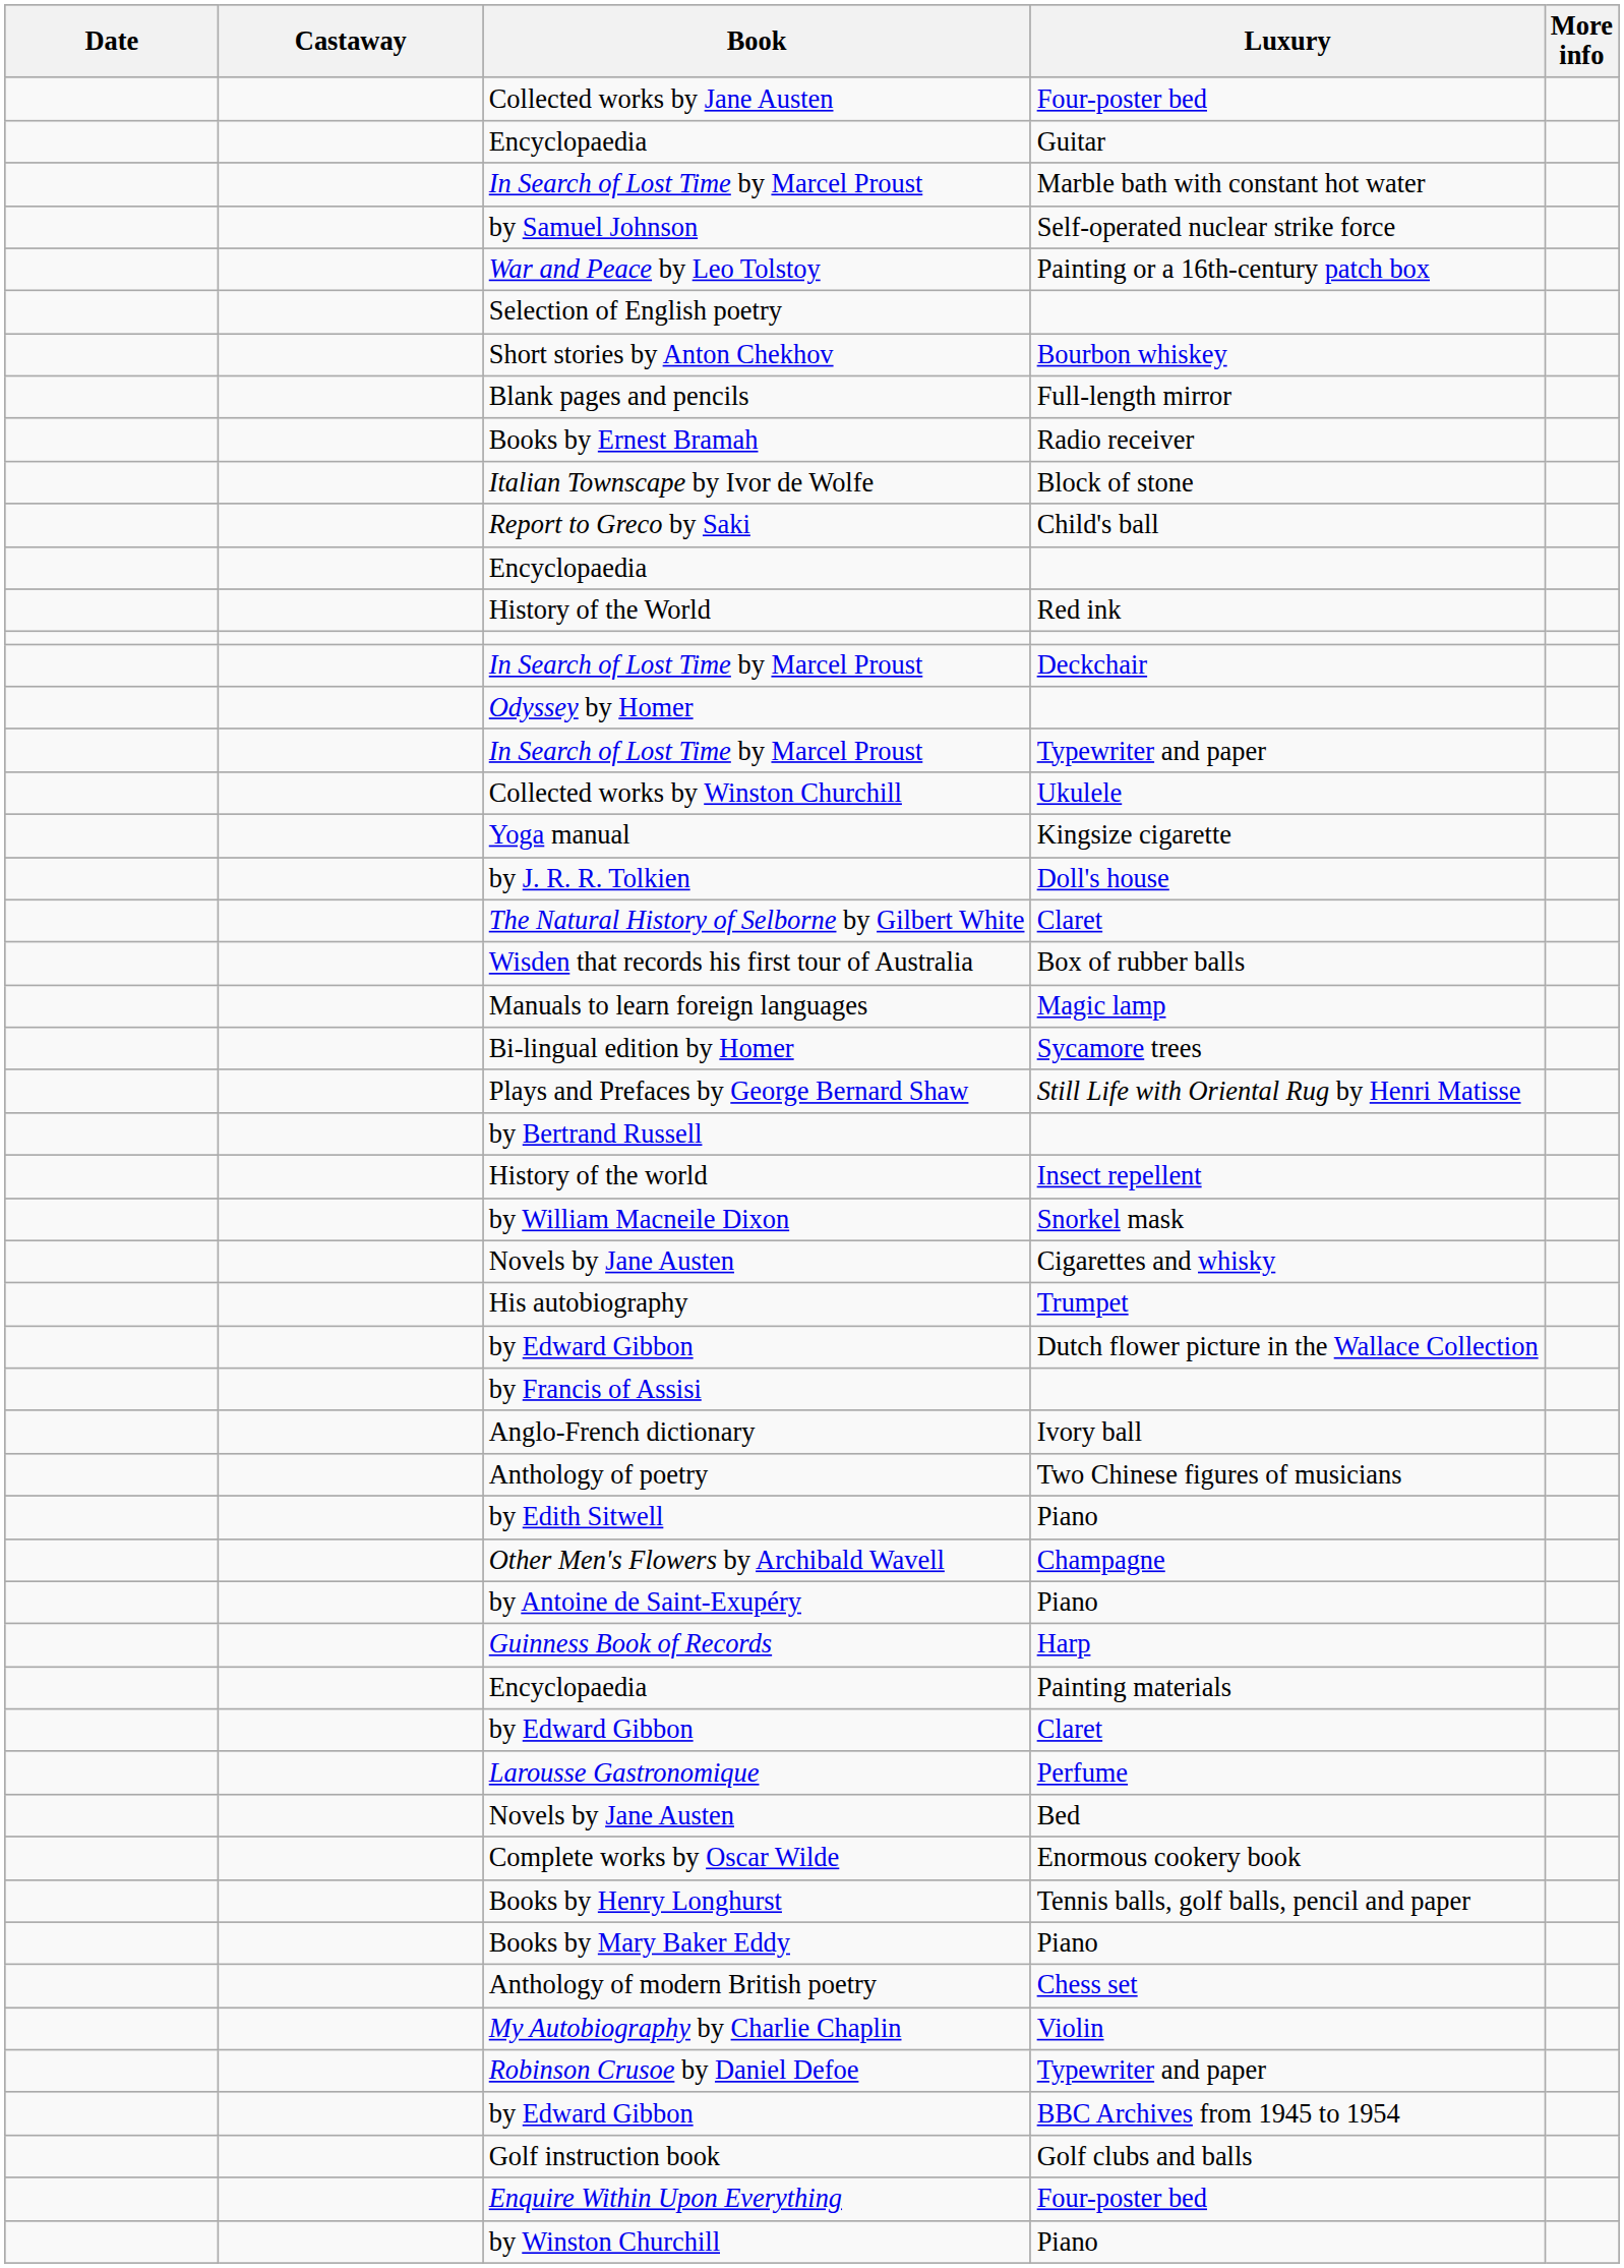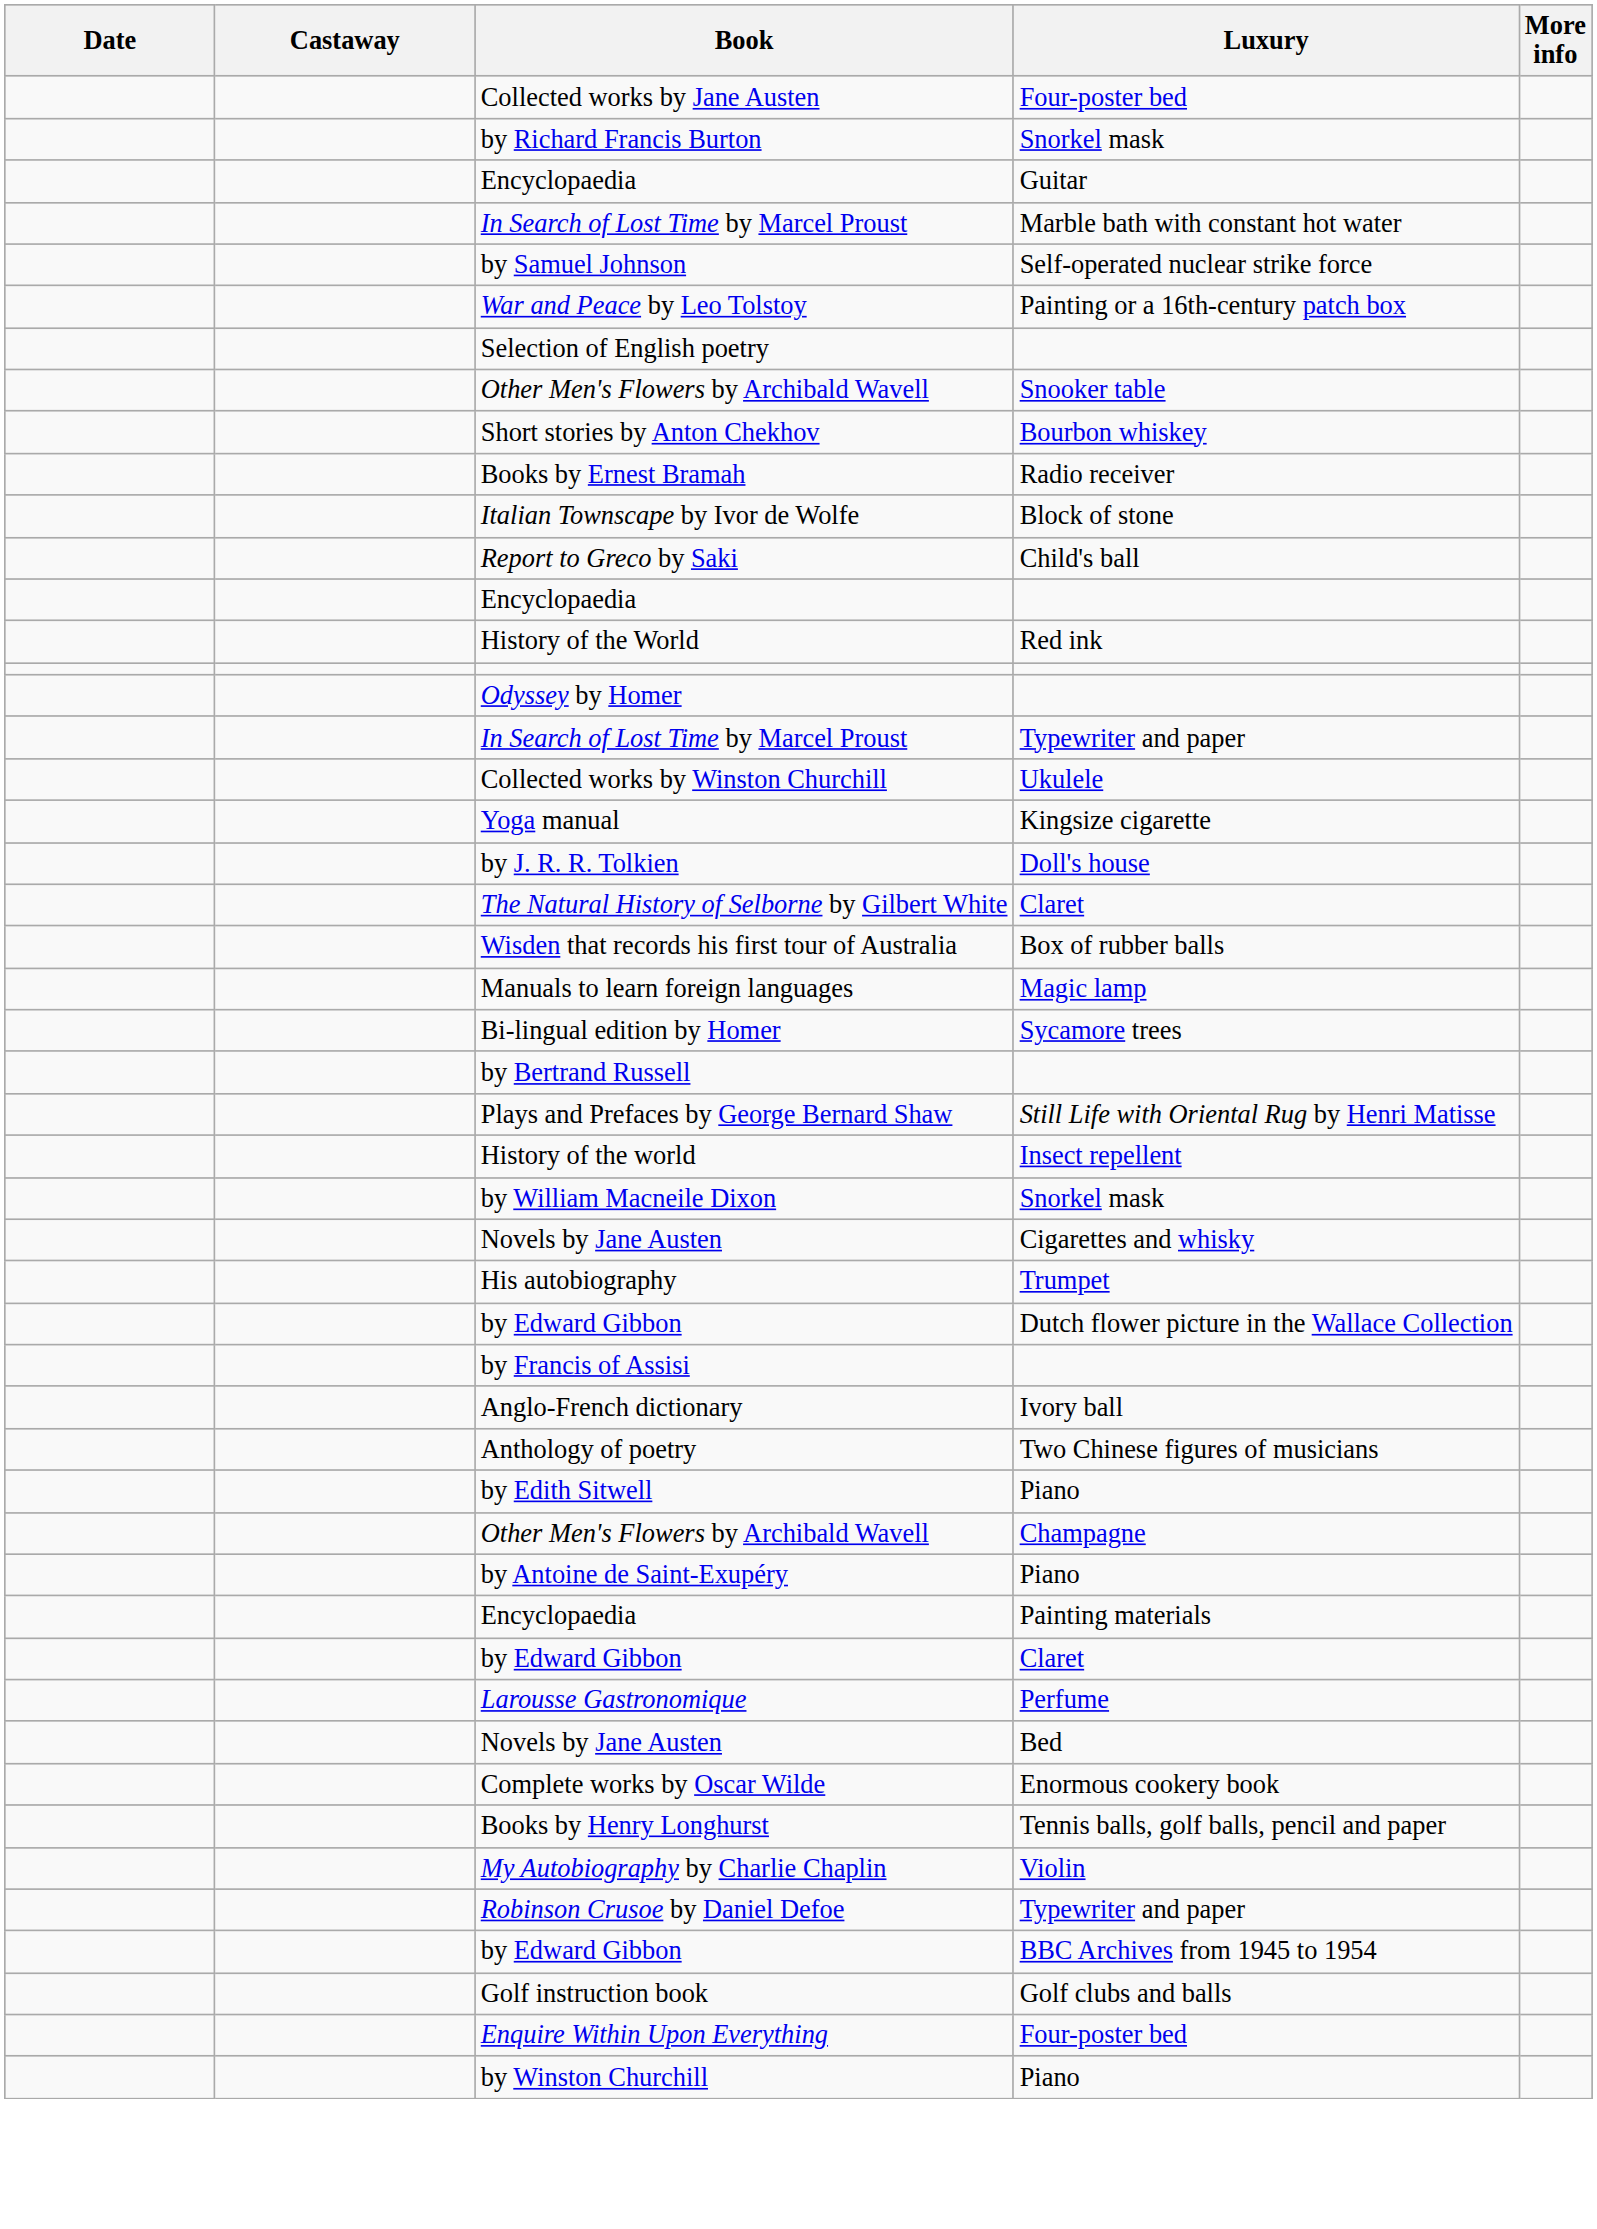+ row: by Richard Francis Burton | Snorkel mask
+ row: Other Men's Flowers by Archibald Wavell | Snooker table
- row: Blank pages and pencils | Full-length mirror
- row: In Search of Lost Time by Marcel Proust | Deckchair
rows swapped: by Bertrand Russell <-> Plays and Prefaces by George Bernard Shaw
- row: Guinness Book of Records | Harp
- row: Books by Mary Baker Eddy | Piano
- row: Anthology of modern British poetry | Chess set
